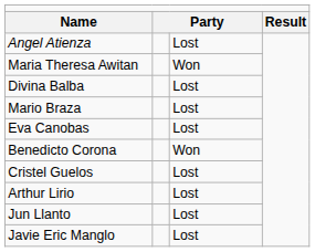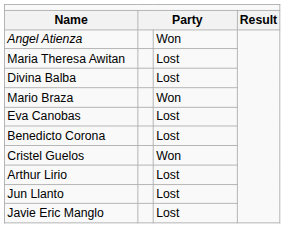Angel Atienza | column 3: Lost -> Won
Maria Theresa Awitan | column 3: Won -> Lost
Mario Braza | column 3: Lost -> Won
Benedicto Corona | column 3: Won -> Lost
Cristel Guelos | column 3: Lost -> Won
